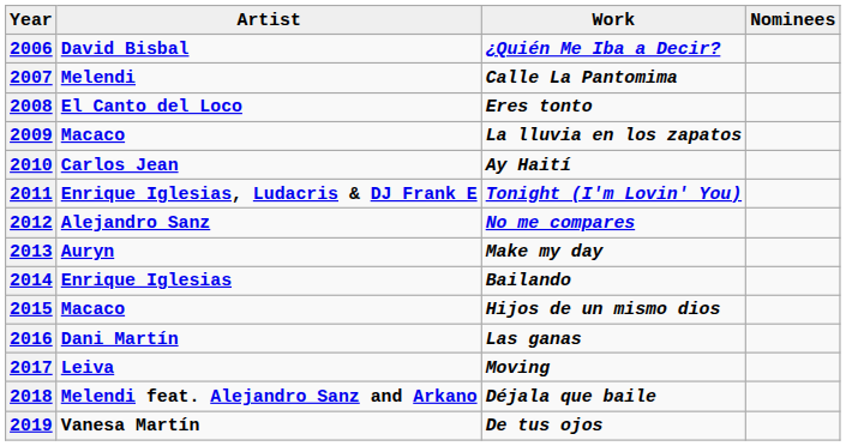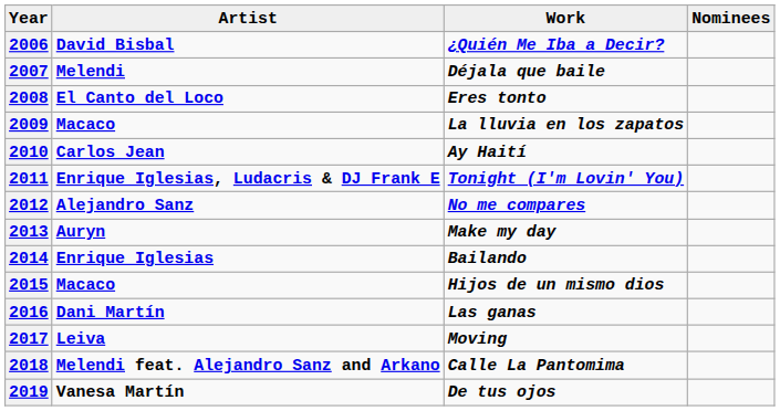2007 | Work: Calle La Pantomima -> Déjala que baile
2018 | Work: Déjala que baile -> Calle La Pantomima
